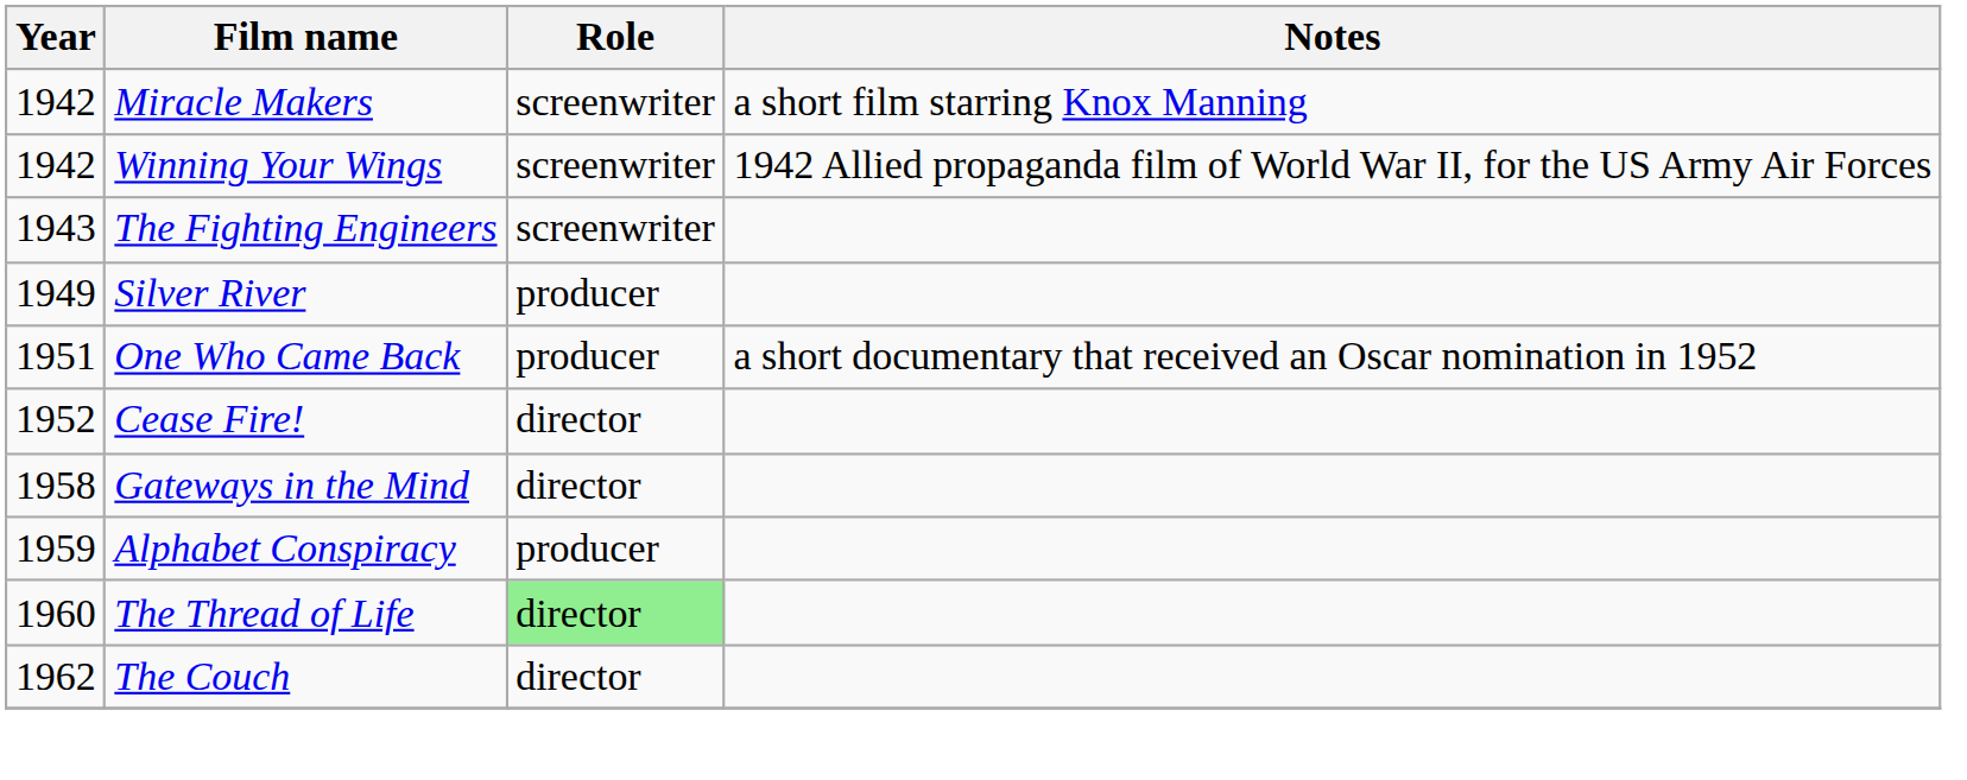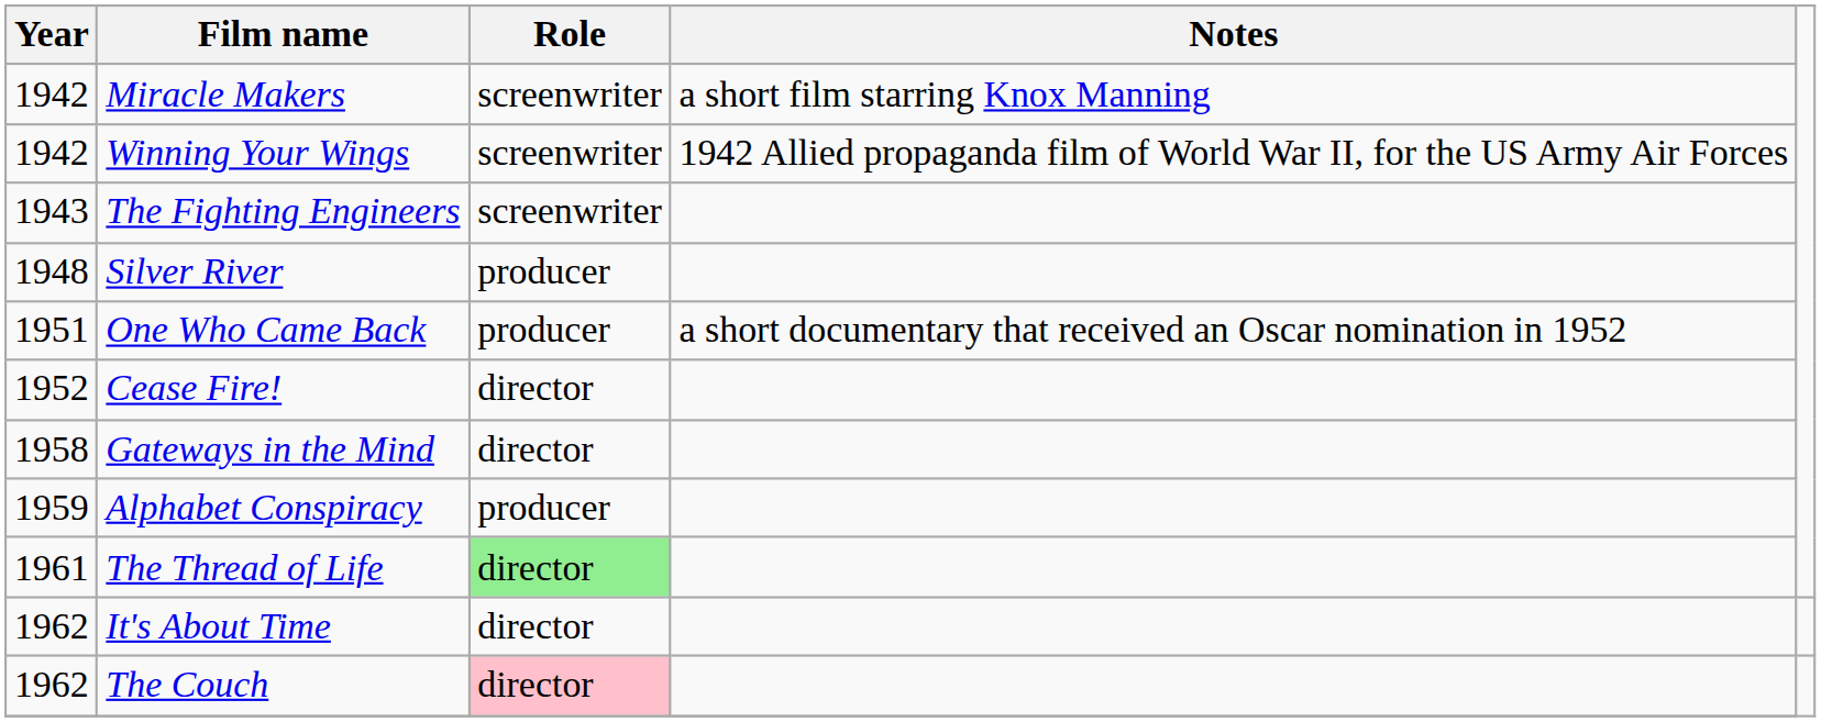Silver River | Year: 1949 -> 1948
The Thread of Life | Year: 1960 -> 1961
+ row: 1962 | It's About Time | director
The Couch | Role: no background -> pink background
